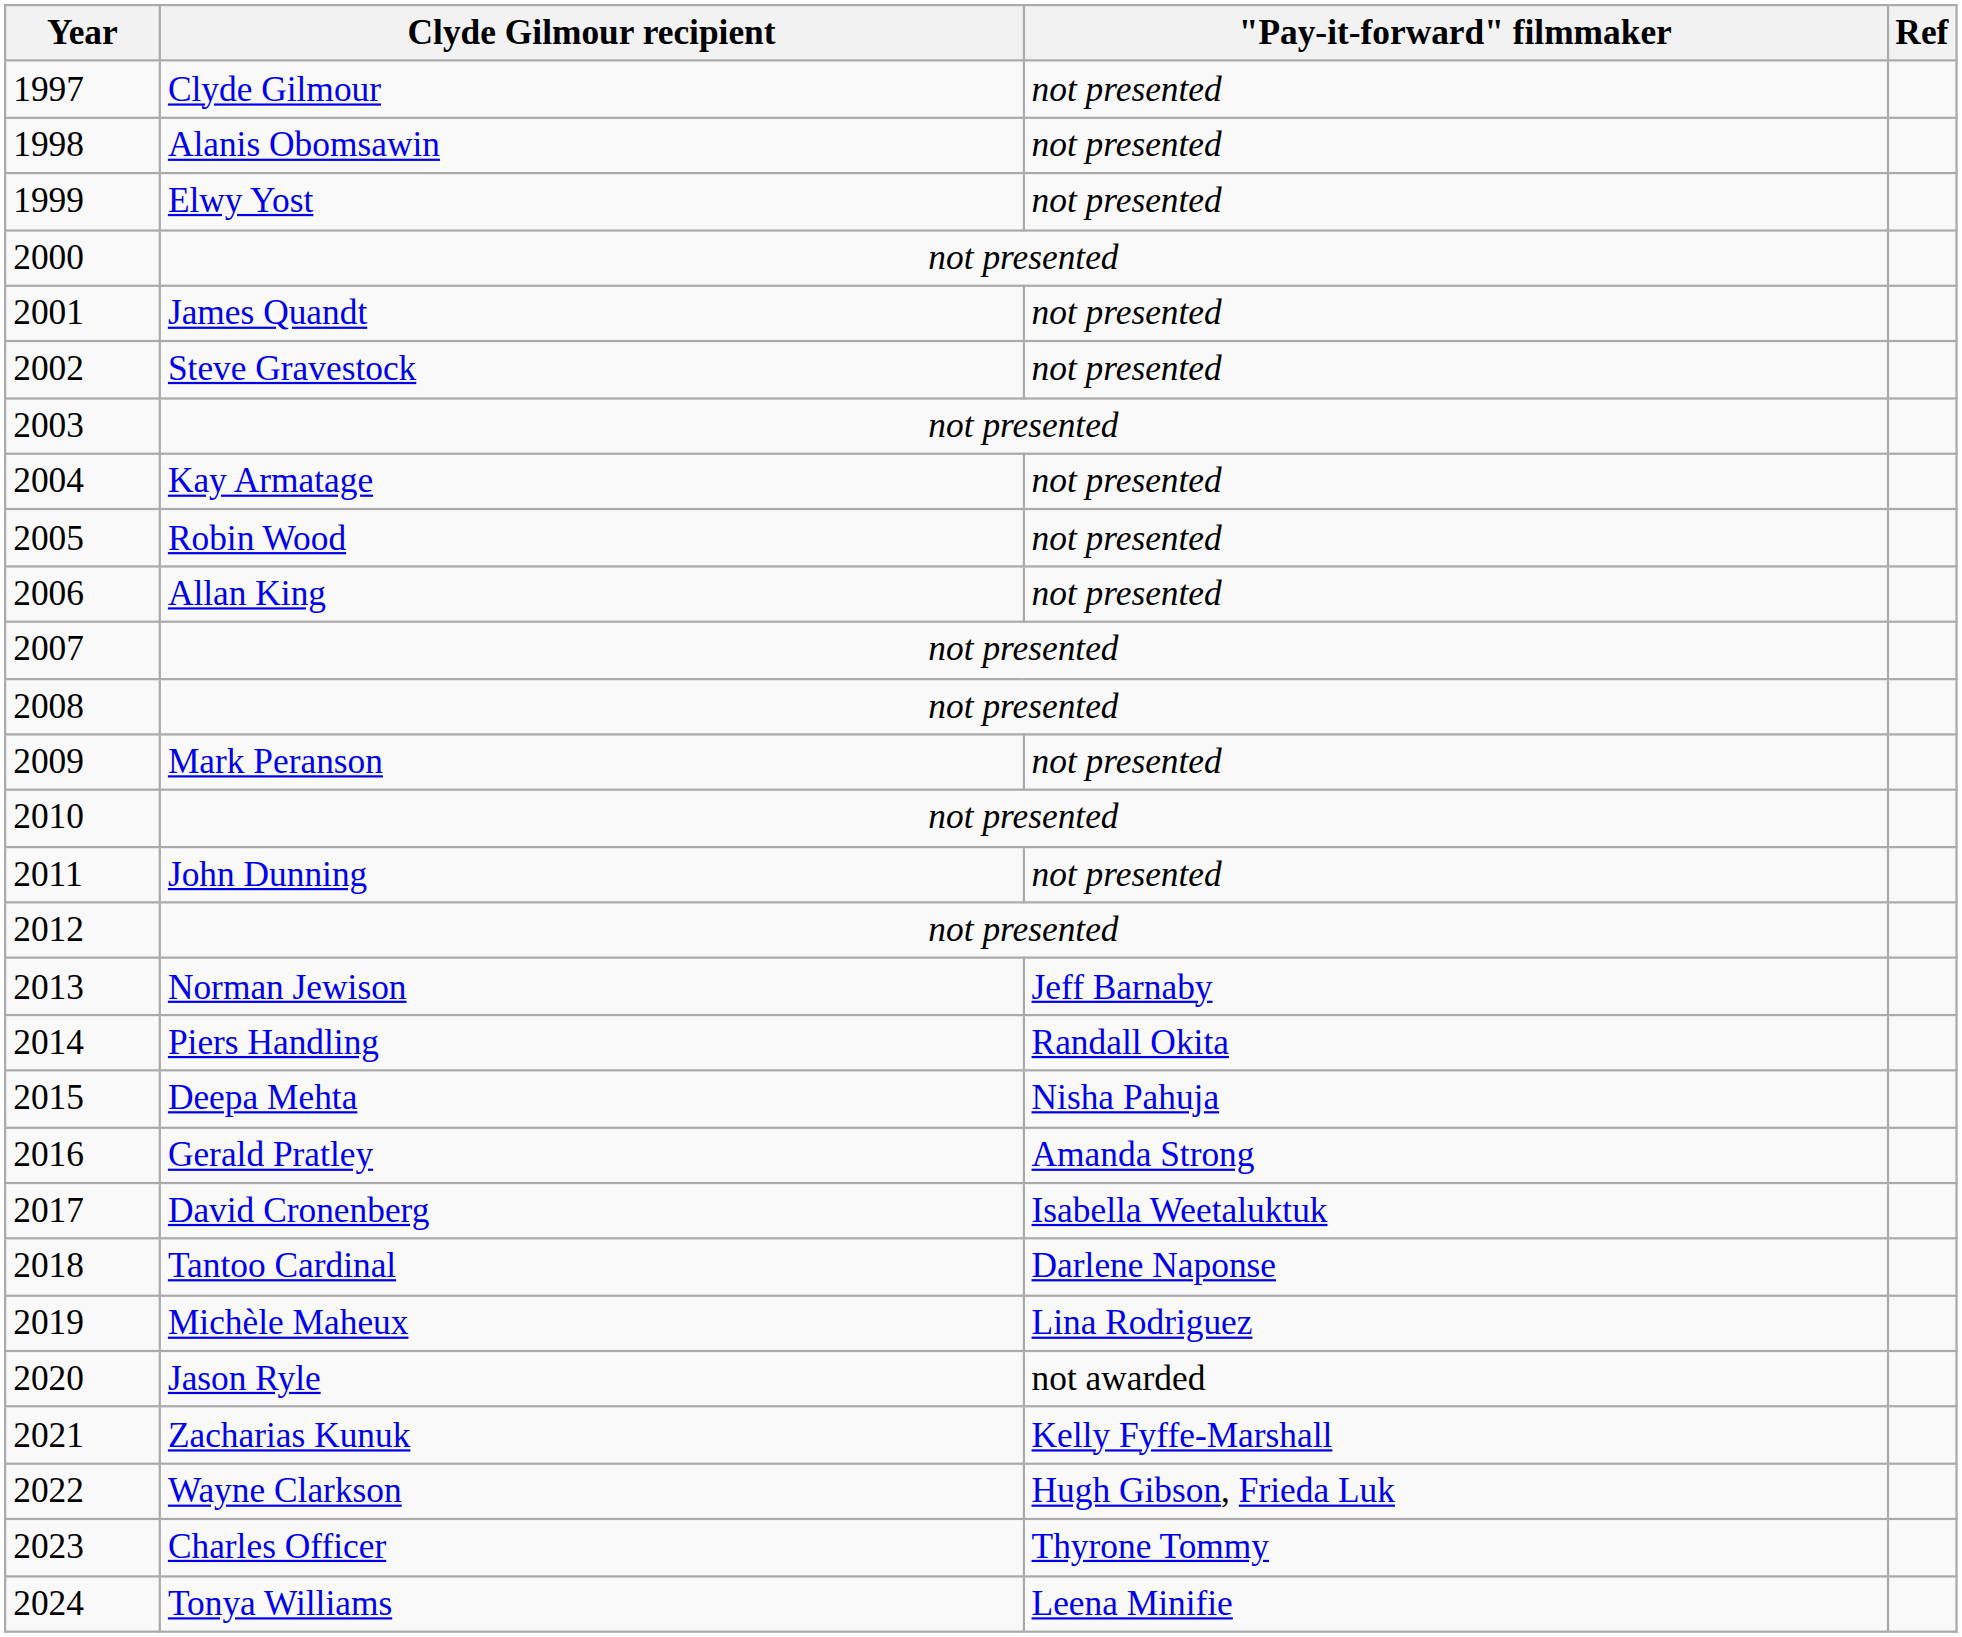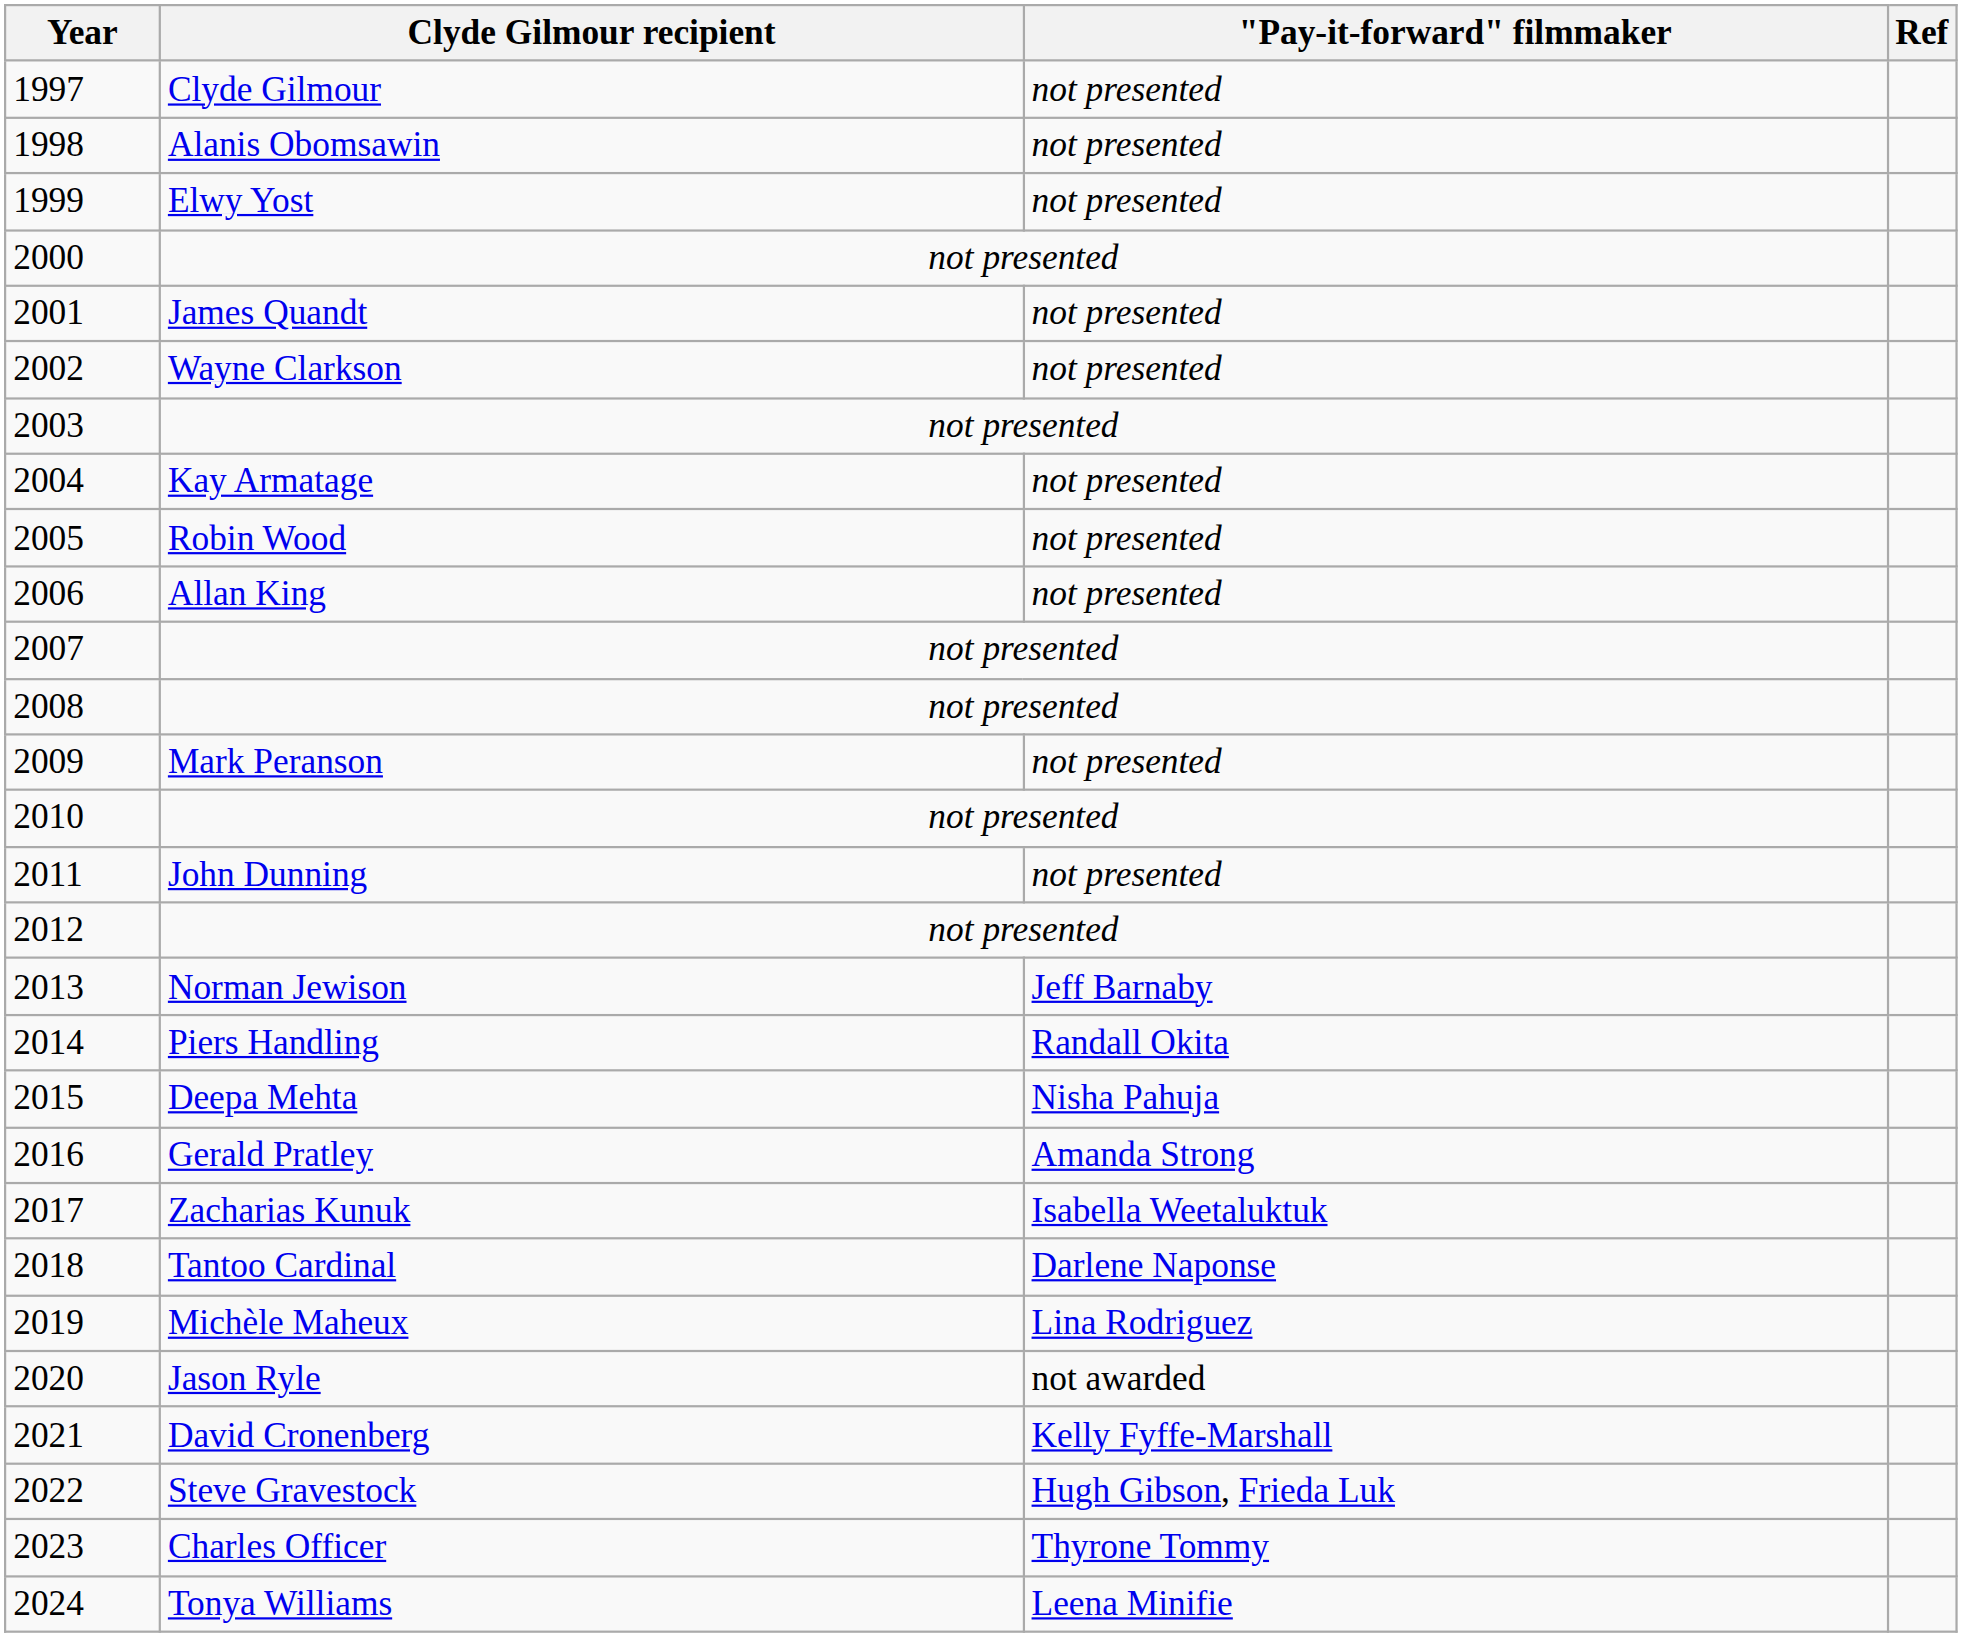2002 | Clyde Gilmour recipient: Steve Gravestock -> Wayne Clarkson
2017 | Clyde Gilmour recipient: David Cronenberg -> Zacharias Kunuk
2021 | Clyde Gilmour recipient: Zacharias Kunuk -> David Cronenberg
2022 | Clyde Gilmour recipient: Wayne Clarkson -> Steve Gravestock
